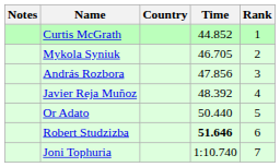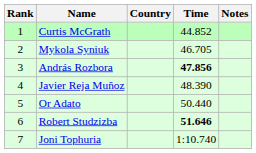columns swapped: Rank <-> Notes
András Rozbora | Time: normal -> bold
Javier Reja Muñoz | Time: 48.392 -> 48.390
